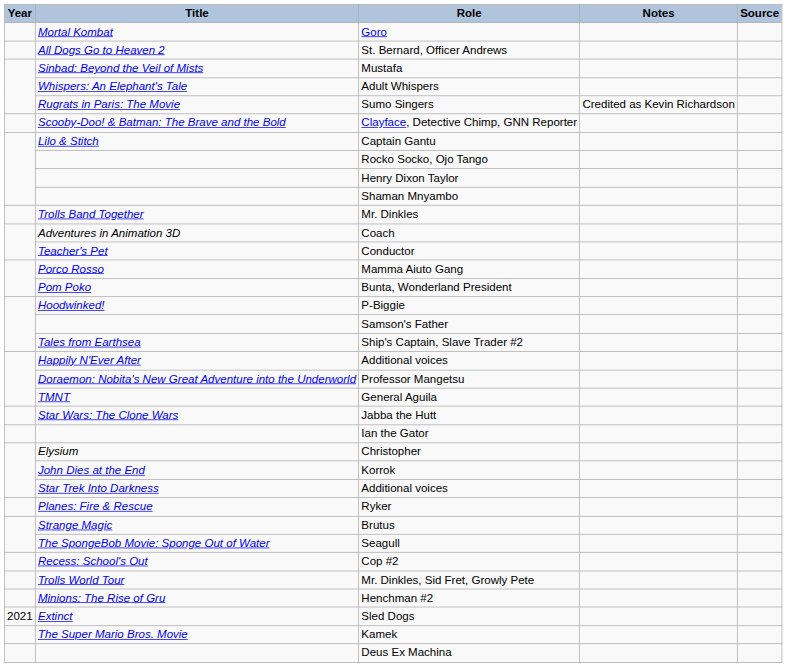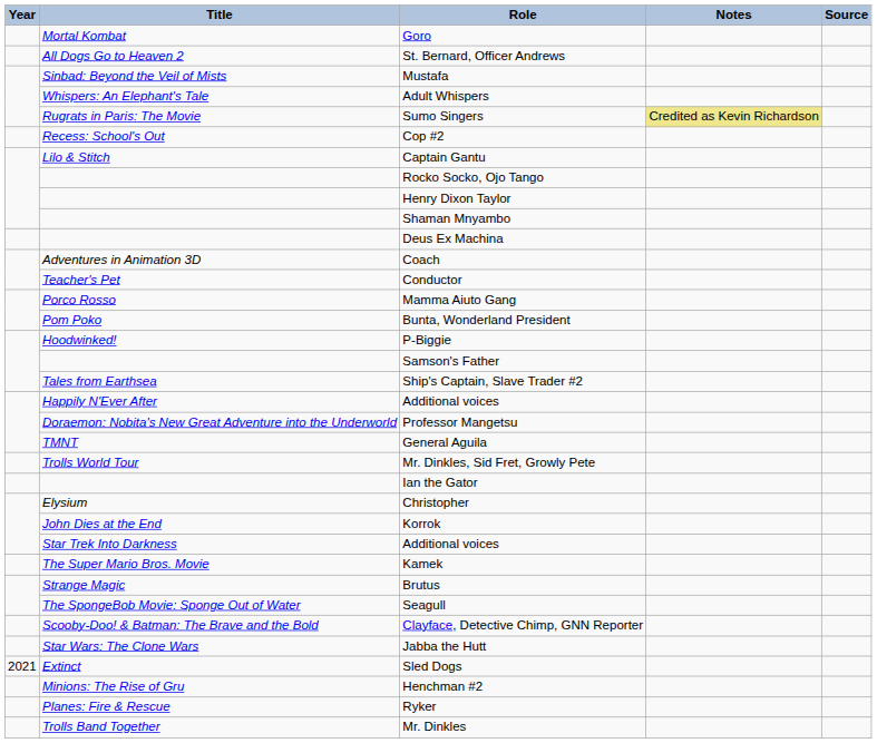Sumo Singers | Notes: no background -> khaki background
rows swapped: Cop #2 <-> Clayface, Detective Chimp, GNN Reporter
rows swapped: Deus Ex Machina <-> Mr. Dinkles
rows swapped: Jabba the Hutt <-> Mr. Dinkles, Sid Fret, Growly Pete
rows swapped: Ryker <-> Kamek
rows swapped: Sled Dogs <-> Henchman #2
